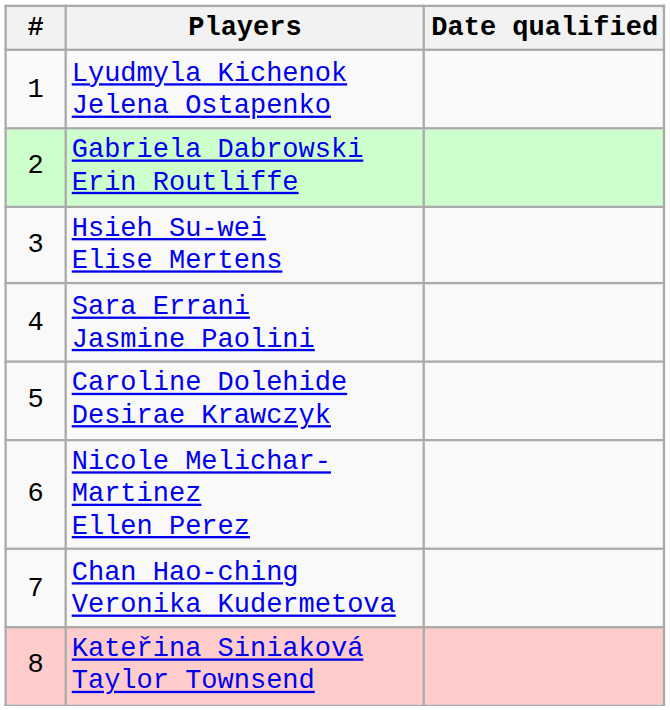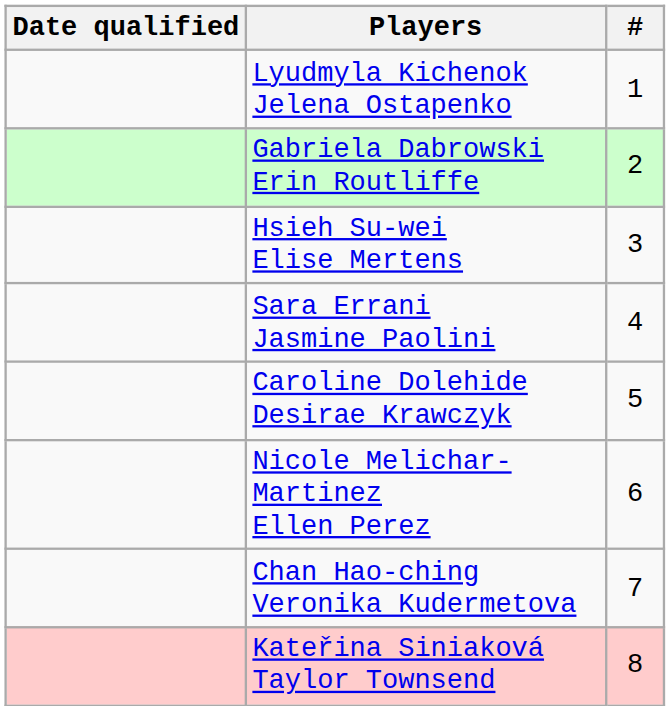columns swapped: # <-> Date qualified
